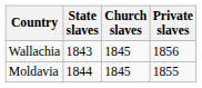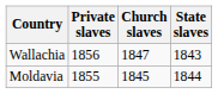columns swapped: State slaves <-> Private slaves
Wallachia | Church slaves: 1845 -> 1847
